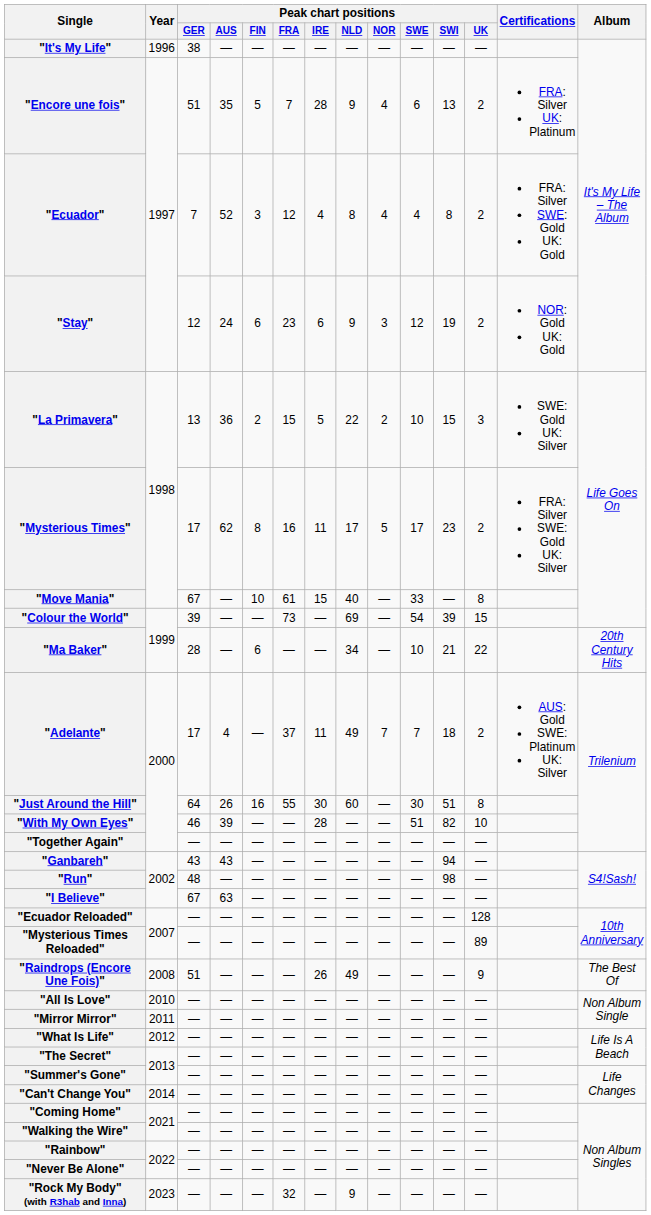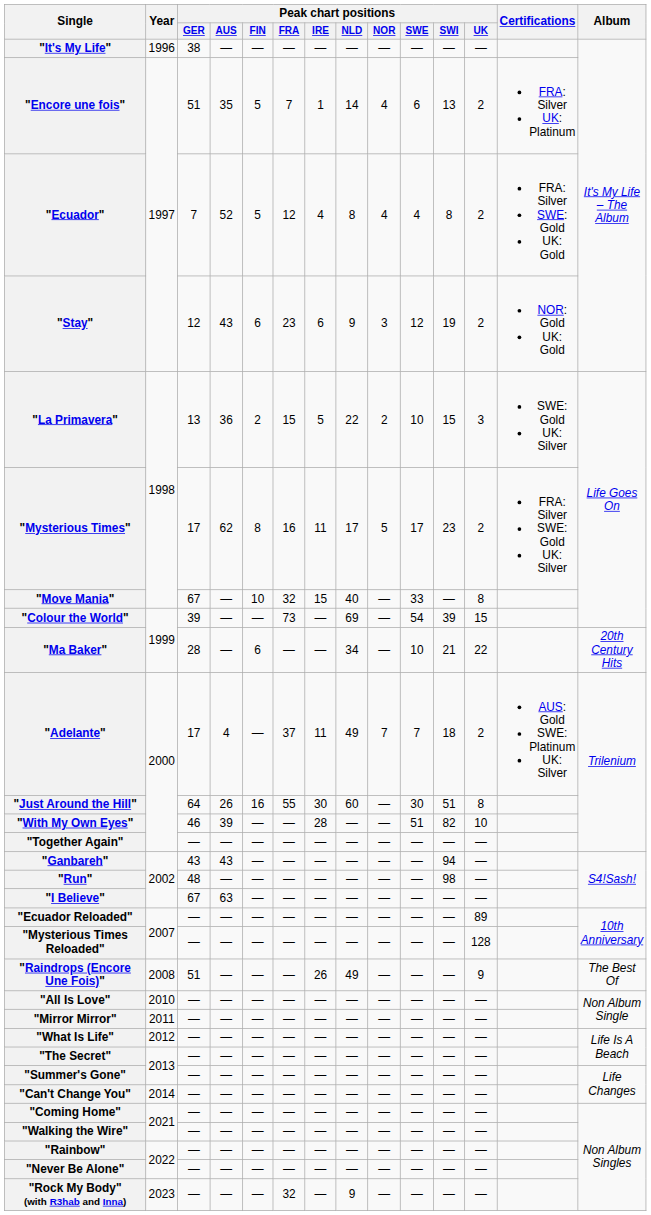"Encore une fois" | Peak chart positions / IRE: 28 -> 1
"Encore une fois" | Peak chart positions / NLD: 9 -> 14
"Ecuador" | Peak chart positions / FIN: 3 -> 5
"Stay" | Peak chart positions / AUS: 24 -> 43
"Move Mania" | Peak chart positions / FRA: 61 -> 32
"Ecuador Reloaded" | Peak chart positions / UK: 128 -> 89
"Mysterious Times Reloaded" | Peak chart positions / UK: 89 -> 128
